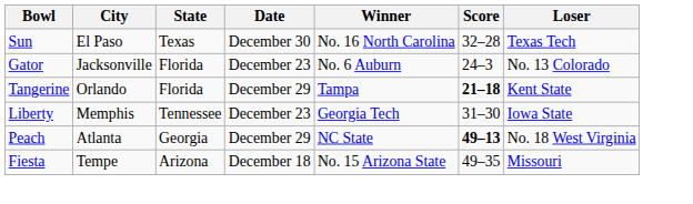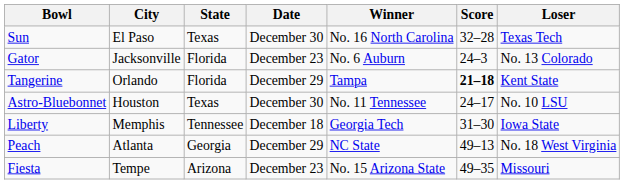+ row: Astro-Bluebonnet | Houston | Texas | December 30 | No. 11 Tennessee | 24–17 | No. 10 LSU
Liberty | Date: December 23 -> December 18
Peach | Score: bold -> normal
Fiesta | Date: December 18 -> December 23
